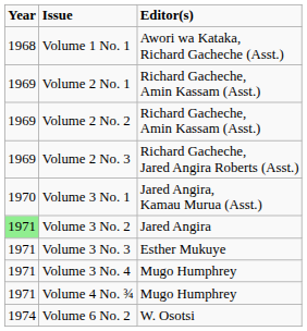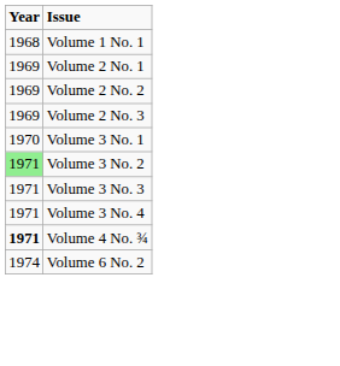- column: Editor(s) | Awori wa Kataka, Richard Gacheche (Asst.) | Richard Gacheche, Amin Kassam (Asst.) | Richard Gacheche, Amin Kassam (Asst.) | Richard Gacheche, Jared Angira Roberts (Asst.) | Jared Angira, Kamau Murua (Asst.) | Jared Angira | Esther Mukuye | Mugo Humphrey | Mugo Humphrey | W. Osotsi
Volume 4 No. ¾ | Year: normal -> bold
